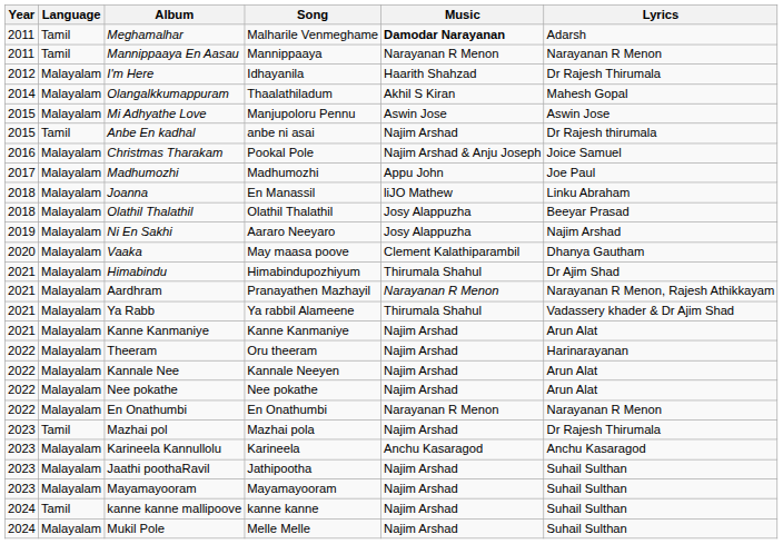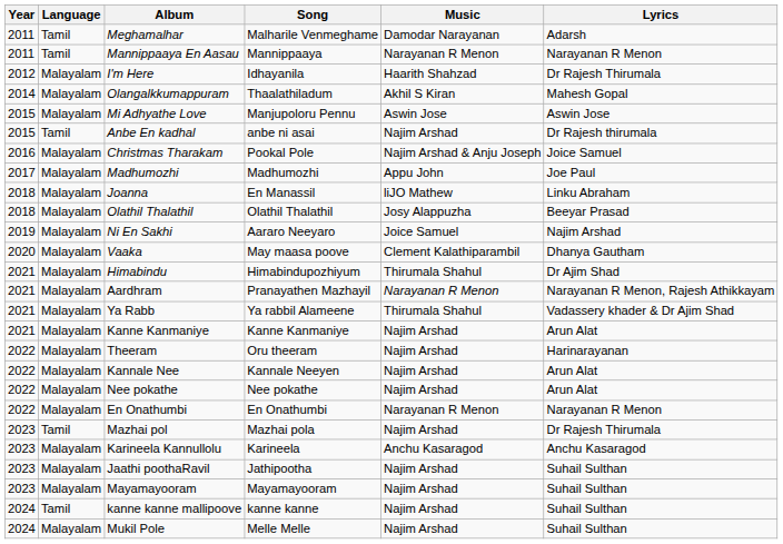Meghamalhar | Music: bold -> normal
Ni En Sakhi | Music: Josy Alappuzha -> Joice Samuel
